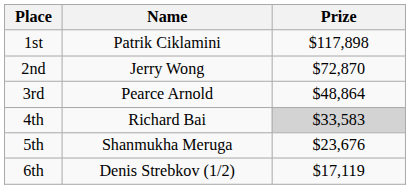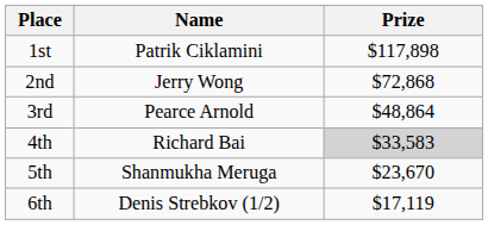2nd | Prize: $72,870 -> $72,868
5th | Prize: $23,676 -> $23,670
